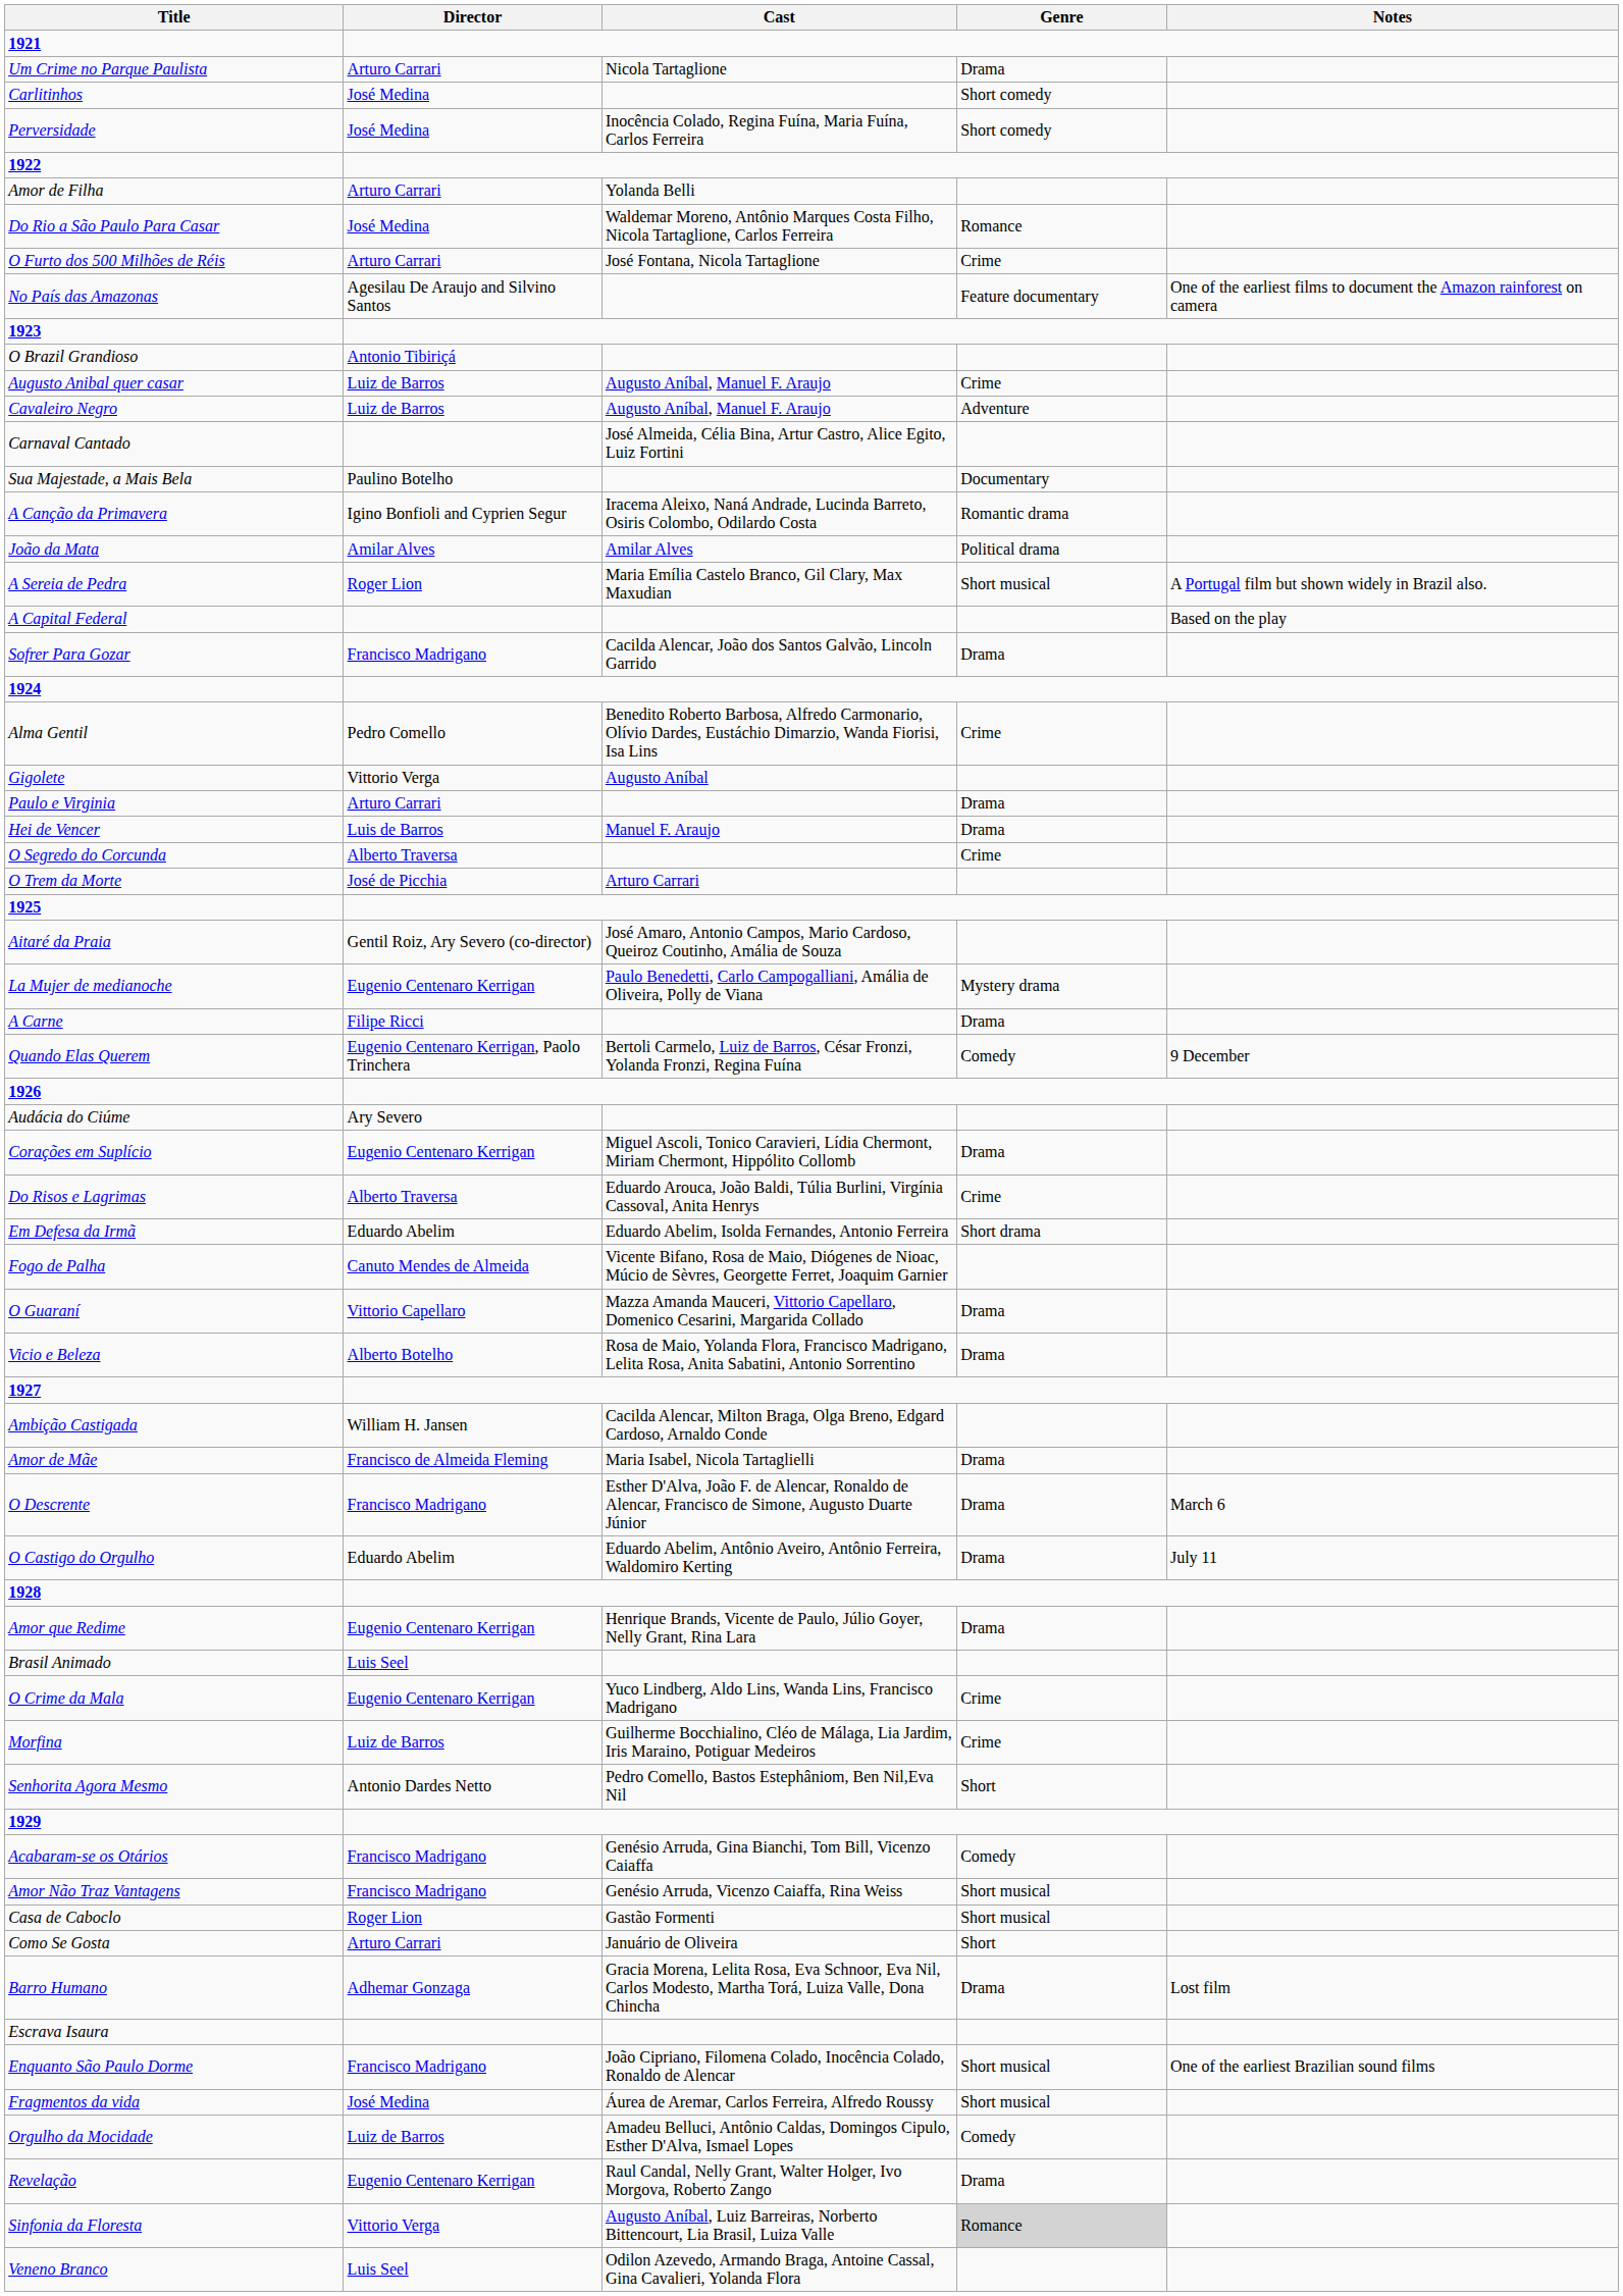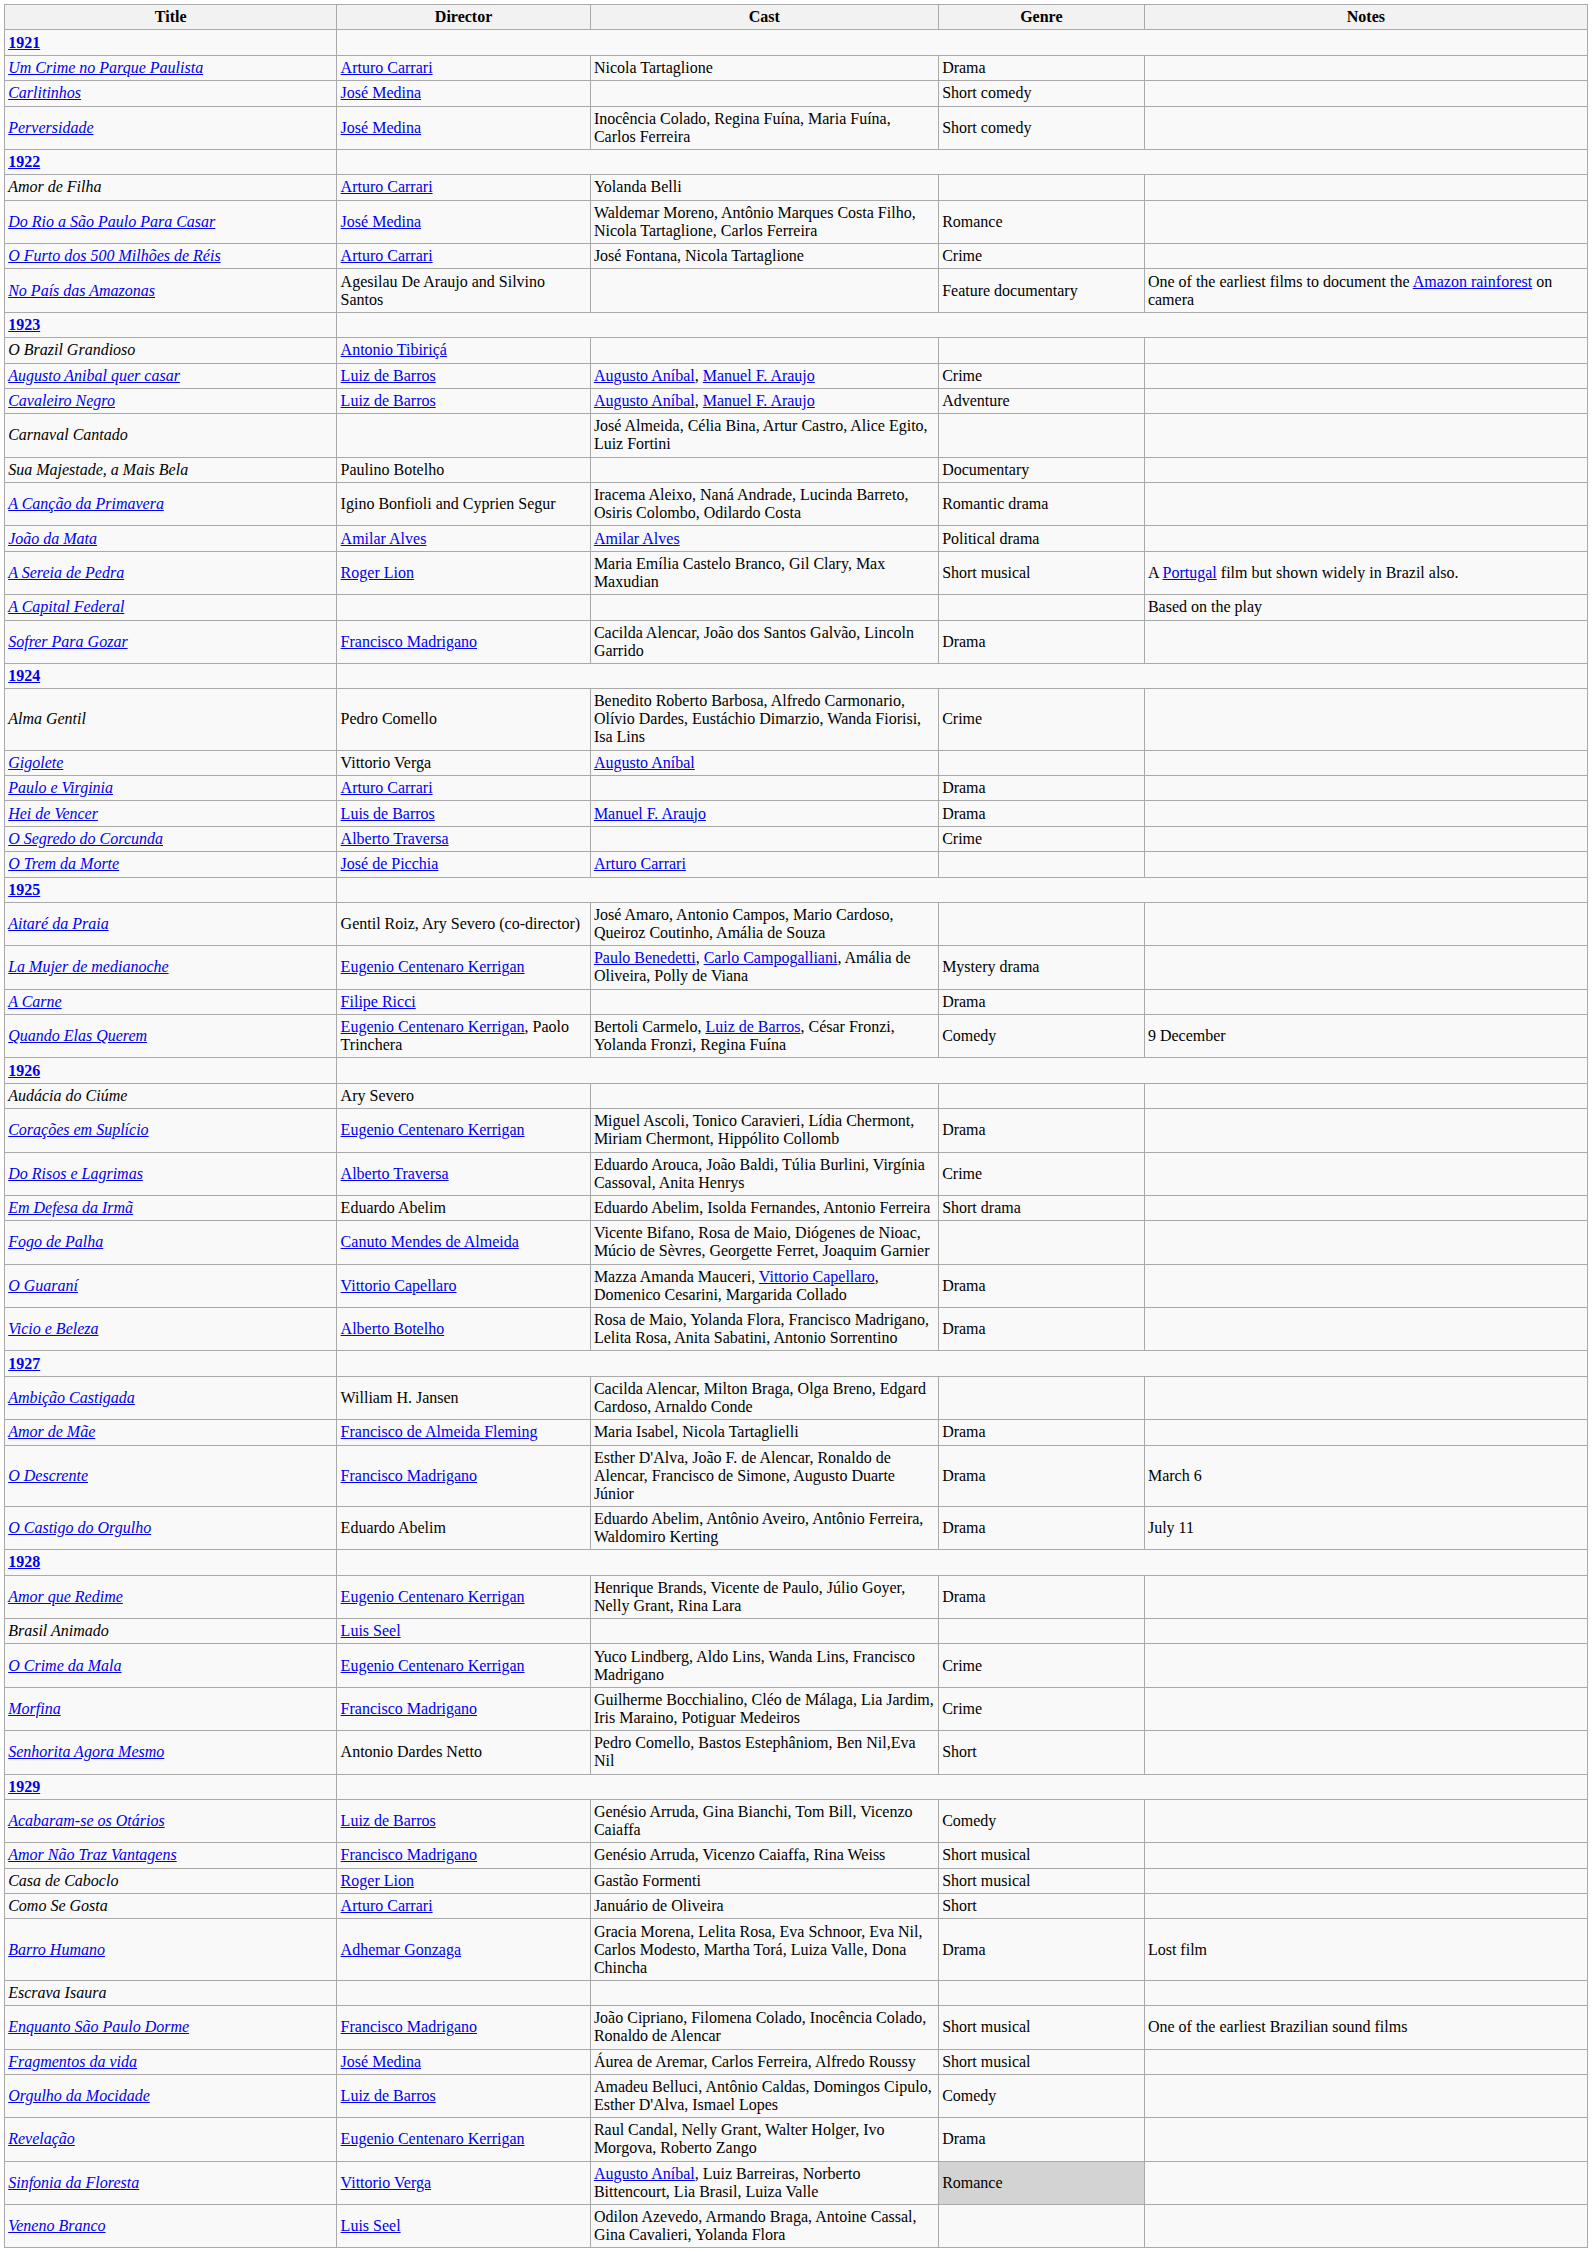Morfina | Director: Luiz de Barros -> Francisco Madrigano
Acabaram-se os Otários | Director: Francisco Madrigano -> Luiz de Barros
